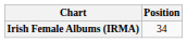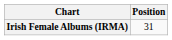Irish Female Albums (IRMA) | Position: 34 -> 31
